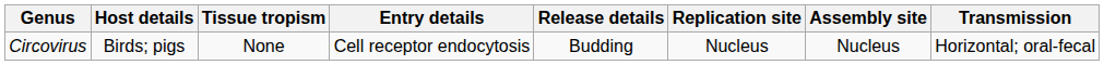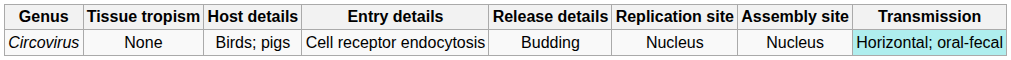columns swapped: Host details <-> Tissue tropism
Circovirus | Transmission: no background -> paleturquoise background
